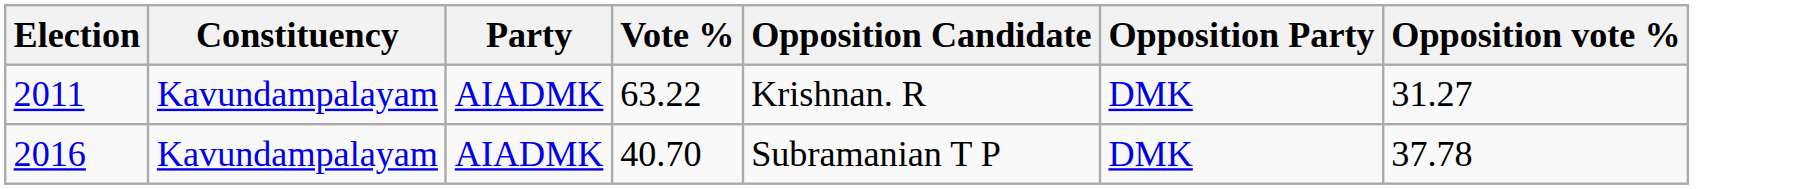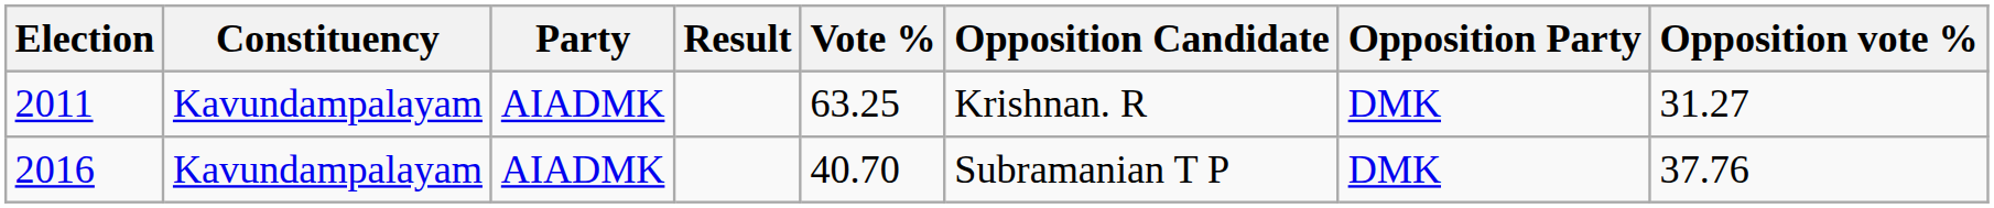+ column: Result
2011 | Vote %: 63.22 -> 63.25
2016 | Opposition vote %: 37.78 -> 37.76
